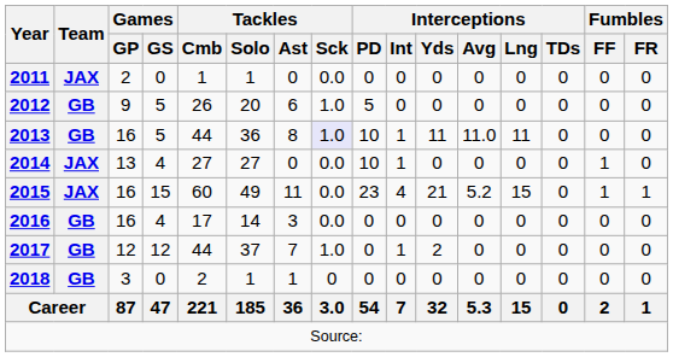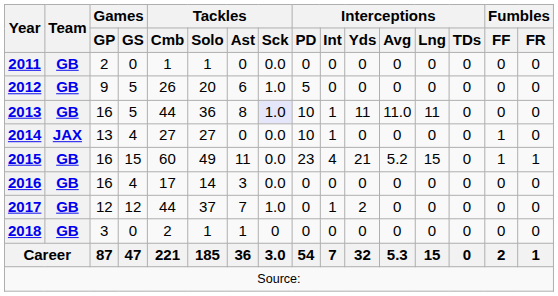2011 | Team: JAX -> GB
2015 | Team: JAX -> GB
